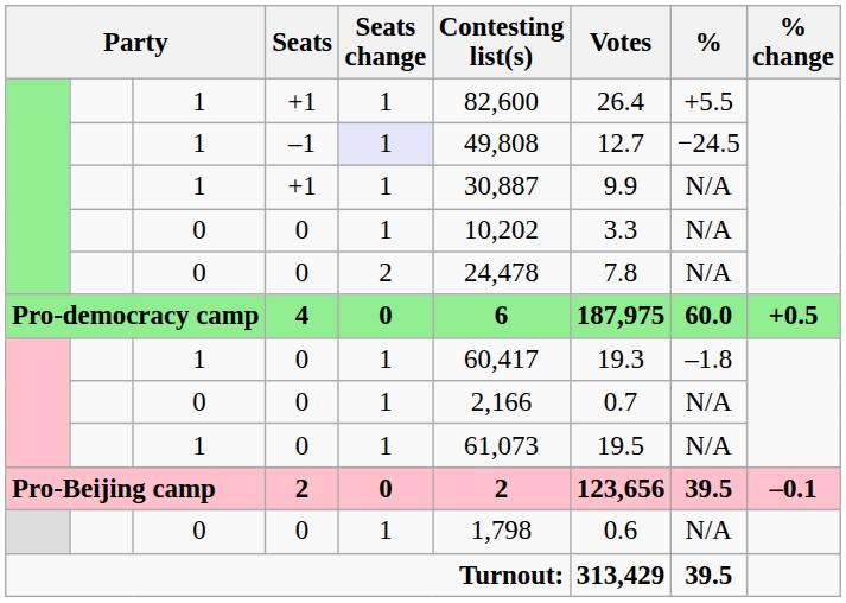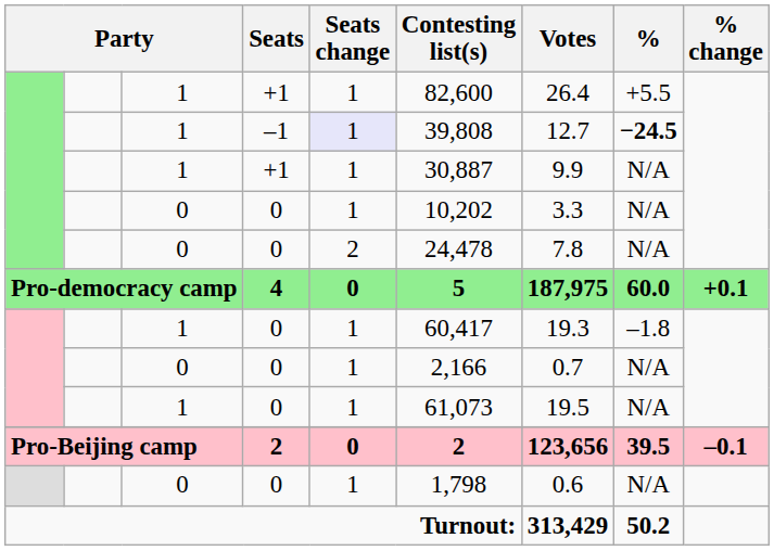–1 | Contesting list(s): 49,808 -> 39,808
–1 | %: normal -> bold
4 | Contesting list(s): 6 -> 5
4 | % change: +0.5 -> +0.1
Turnout: | %: 39.5 -> 50.2
